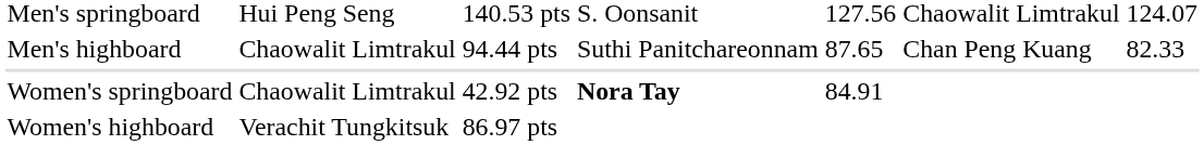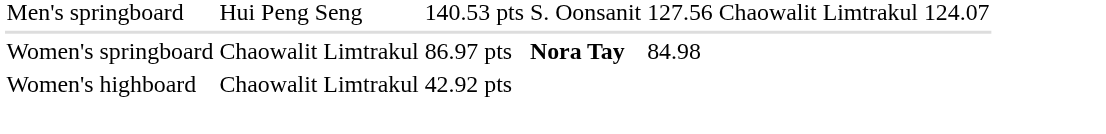- row: Men's highboard | Chaowalit Limtrakul | 94.44 pts | Suthi Panitchareonnam | 87.65 | Chan Peng Kuang | 82.33
Women's springboard | column 3: 42.92 pts -> 86.97 pts
Women's springboard | column 5: 84.91 -> 84.98
Women's highboard | column 2: Verachit Tungkitsuk -> Chaowalit Limtrakul
Women's highboard | column 3: 86.97 pts -> 42.92 pts
